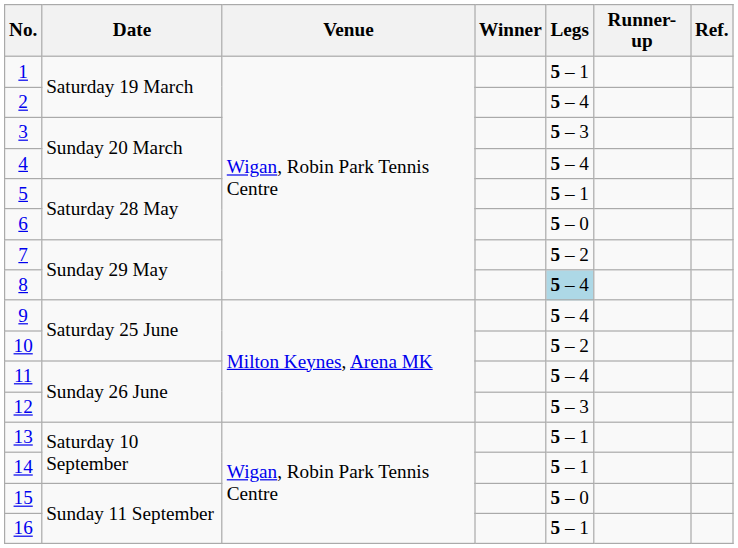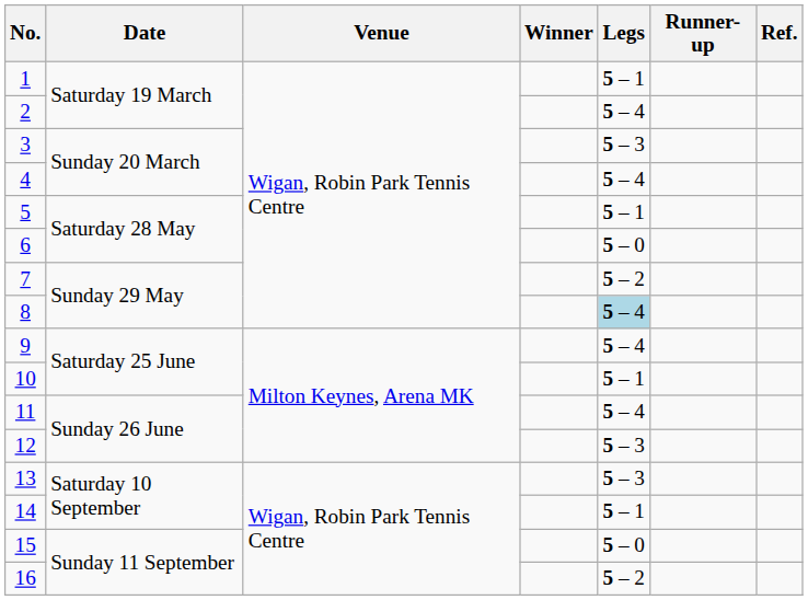10 | Legs: 5 – 2 -> 5 – 1
13 | Legs: 5 – 1 -> 5 – 3
16 | Legs: 5 – 1 -> 5 – 2
